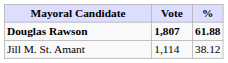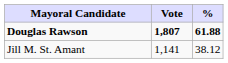Jill M. St. Amant | Vote: 1,114 -> 1,141
